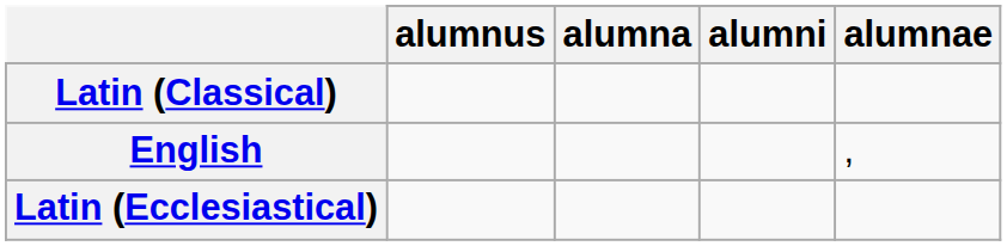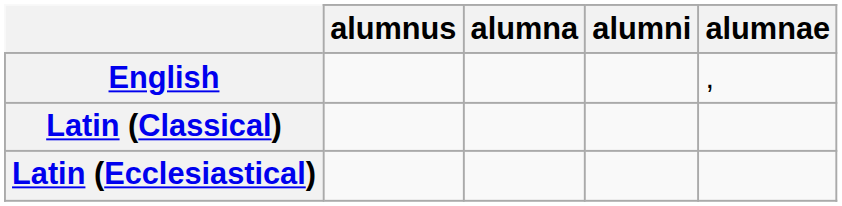rows swapped: English <-> Latin (Classical)
